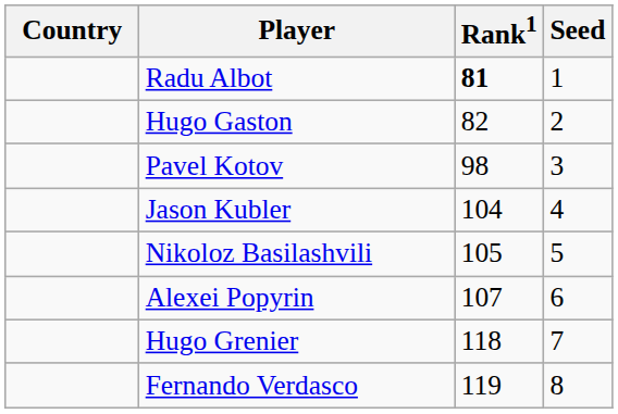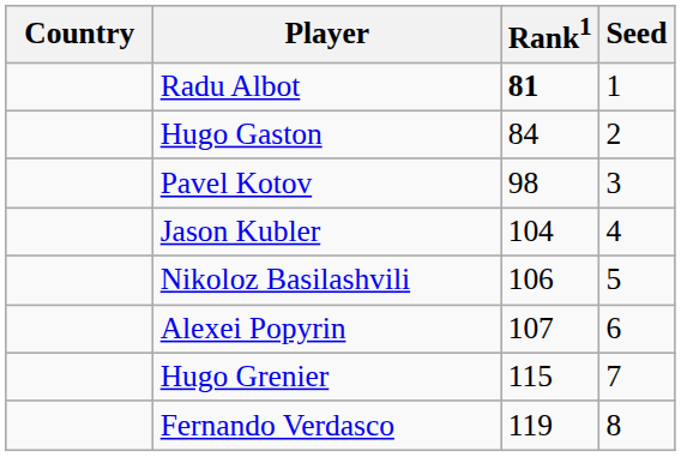Hugo Gaston | Rank1: 82 -> 84
Nikoloz Basilashvili | Rank1: 105 -> 106
Hugo Grenier | Rank1: 118 -> 115
